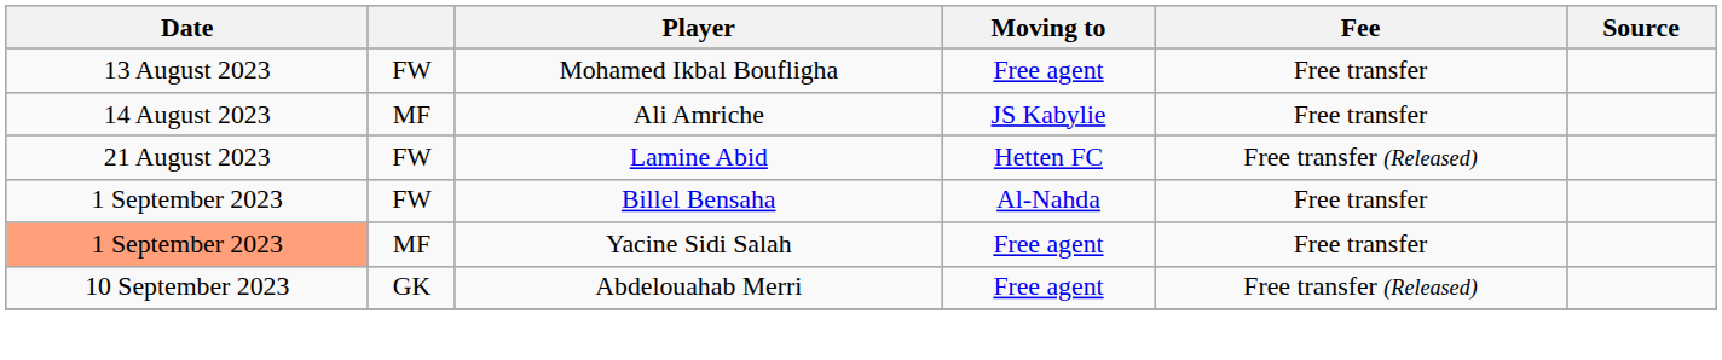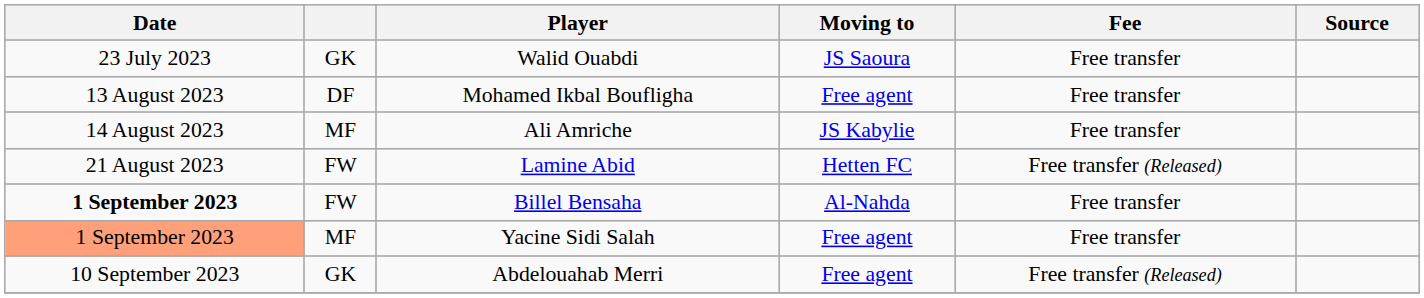+ row: 23 July 2023 | GK | Walid Ouabdi | JS Saoura | Free transfer
Mohamed Ikbal Boufligha | column 2: FW -> DF
Billel Bensaha | Date: normal -> bold
